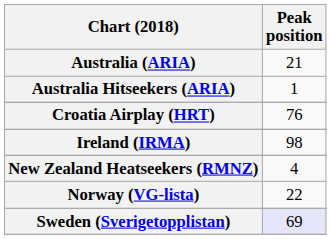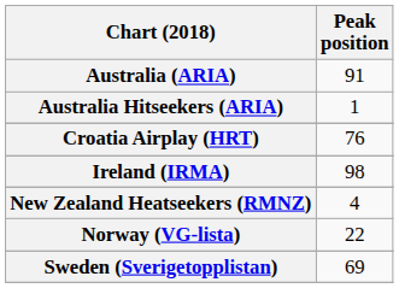Australia (ARIA) | Peak position: 21 -> 91
Sweden (Sverigetopplistan) | Peak position: lavender background -> no background
